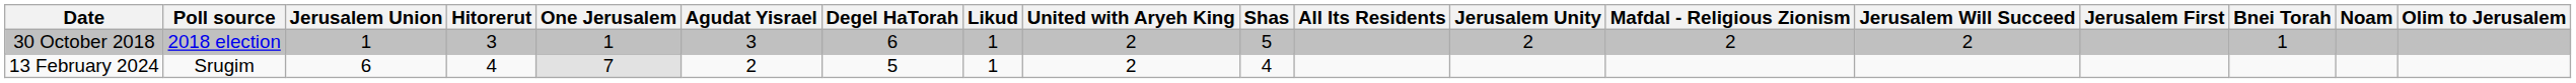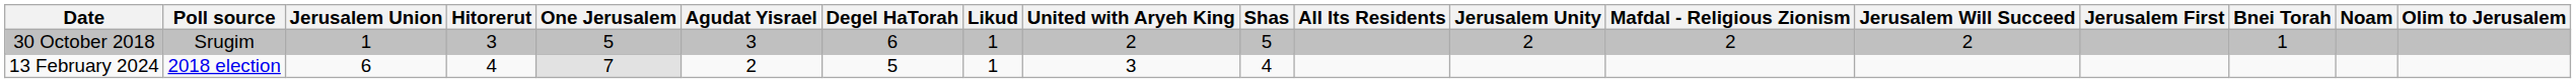30 October 2018 | Poll source: 2018 election -> Srugim
30 October 2018 | One Jerusalem: 1 -> 5
13 February 2024 | Poll source: Srugim -> 2018 election
13 February 2024 | United with Aryeh King: 2 -> 3
